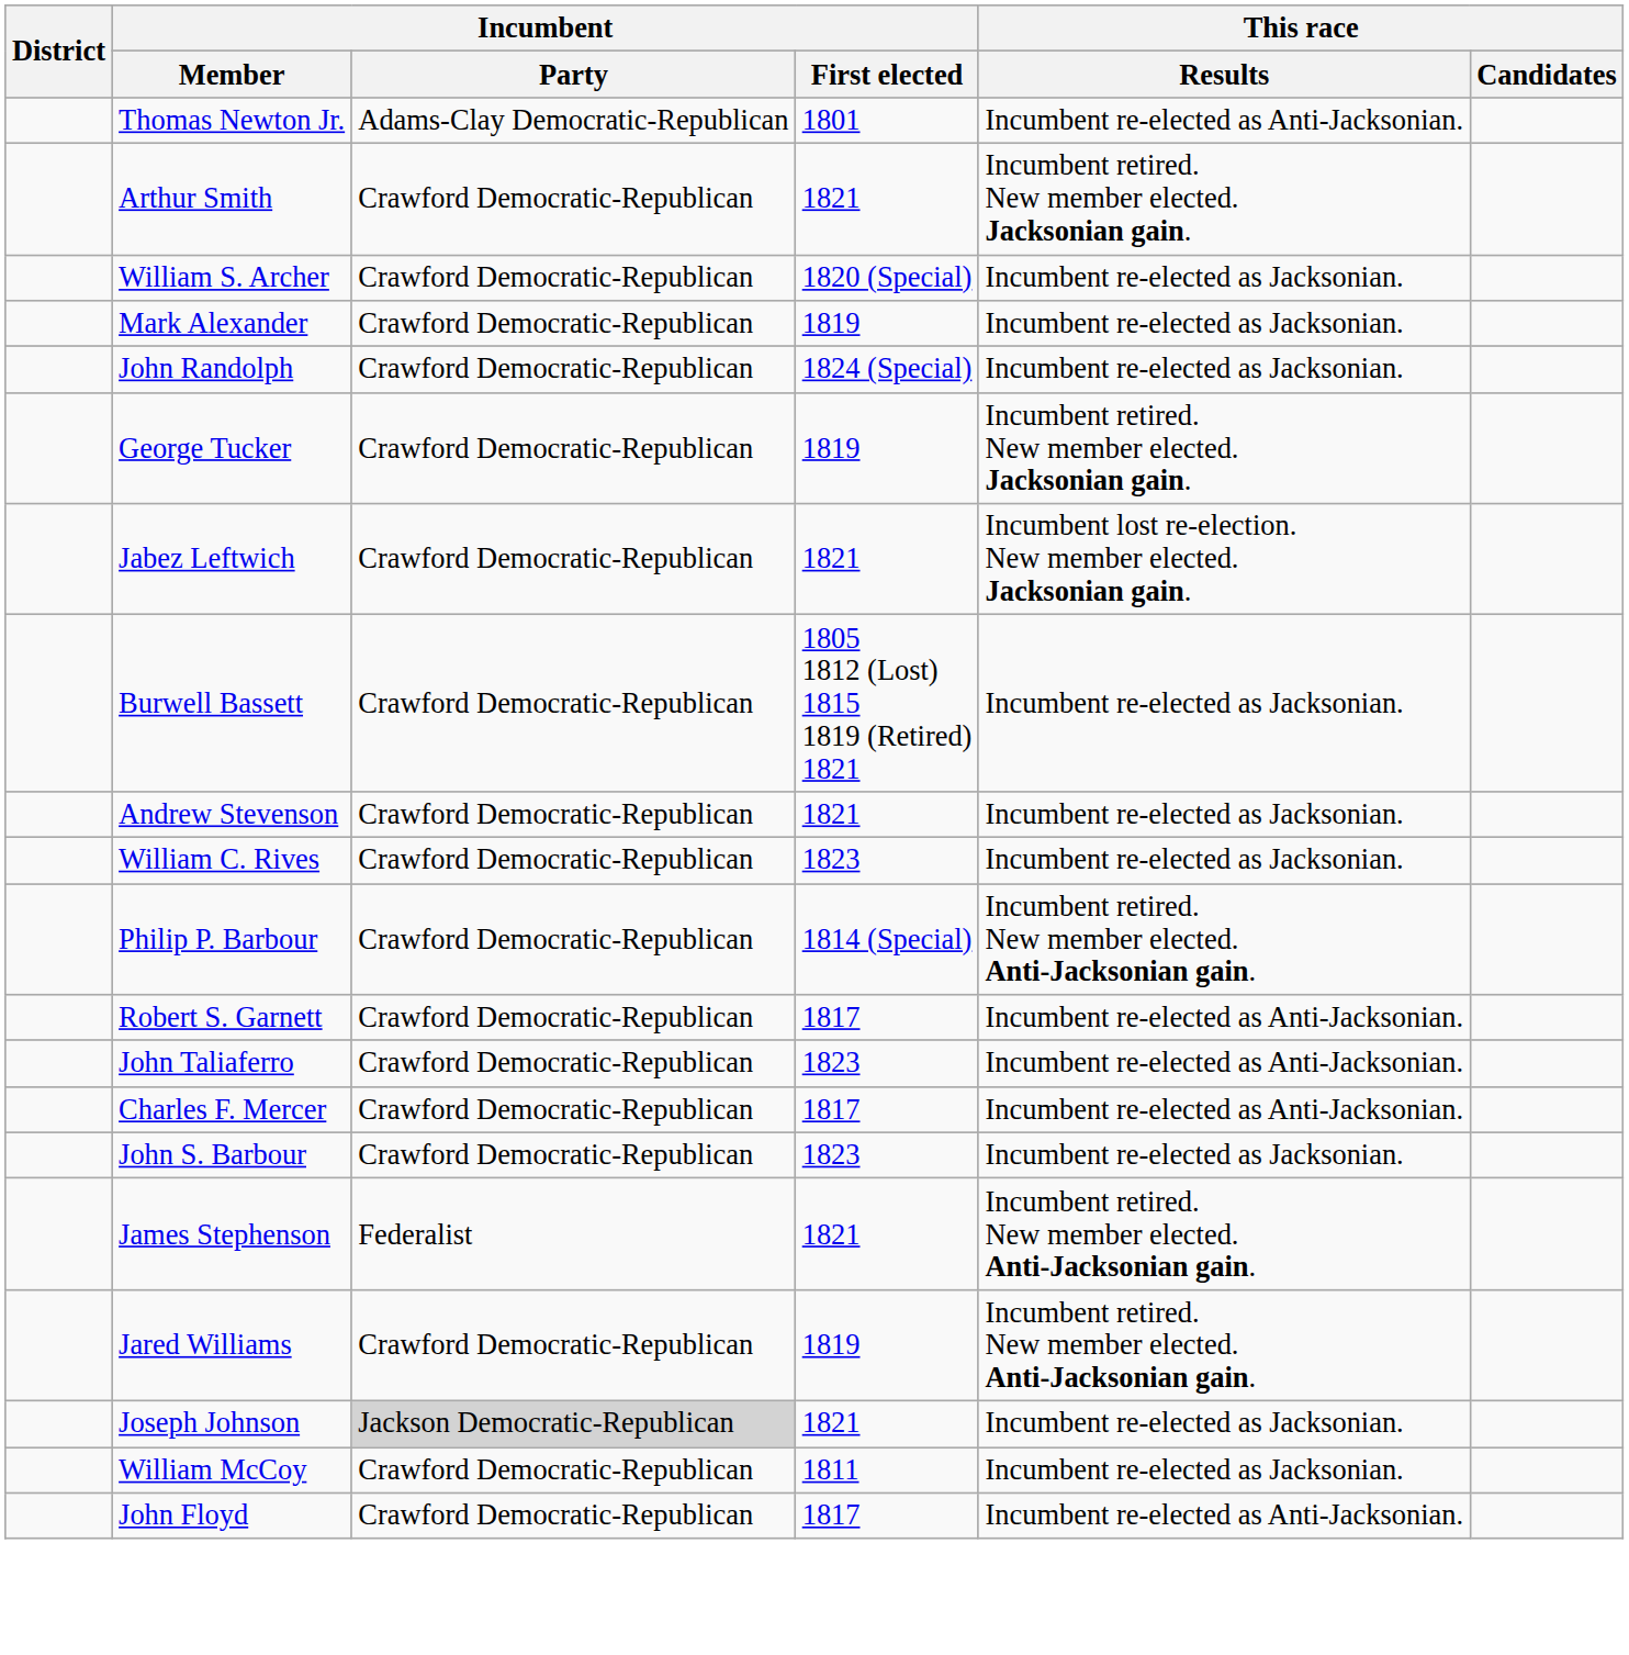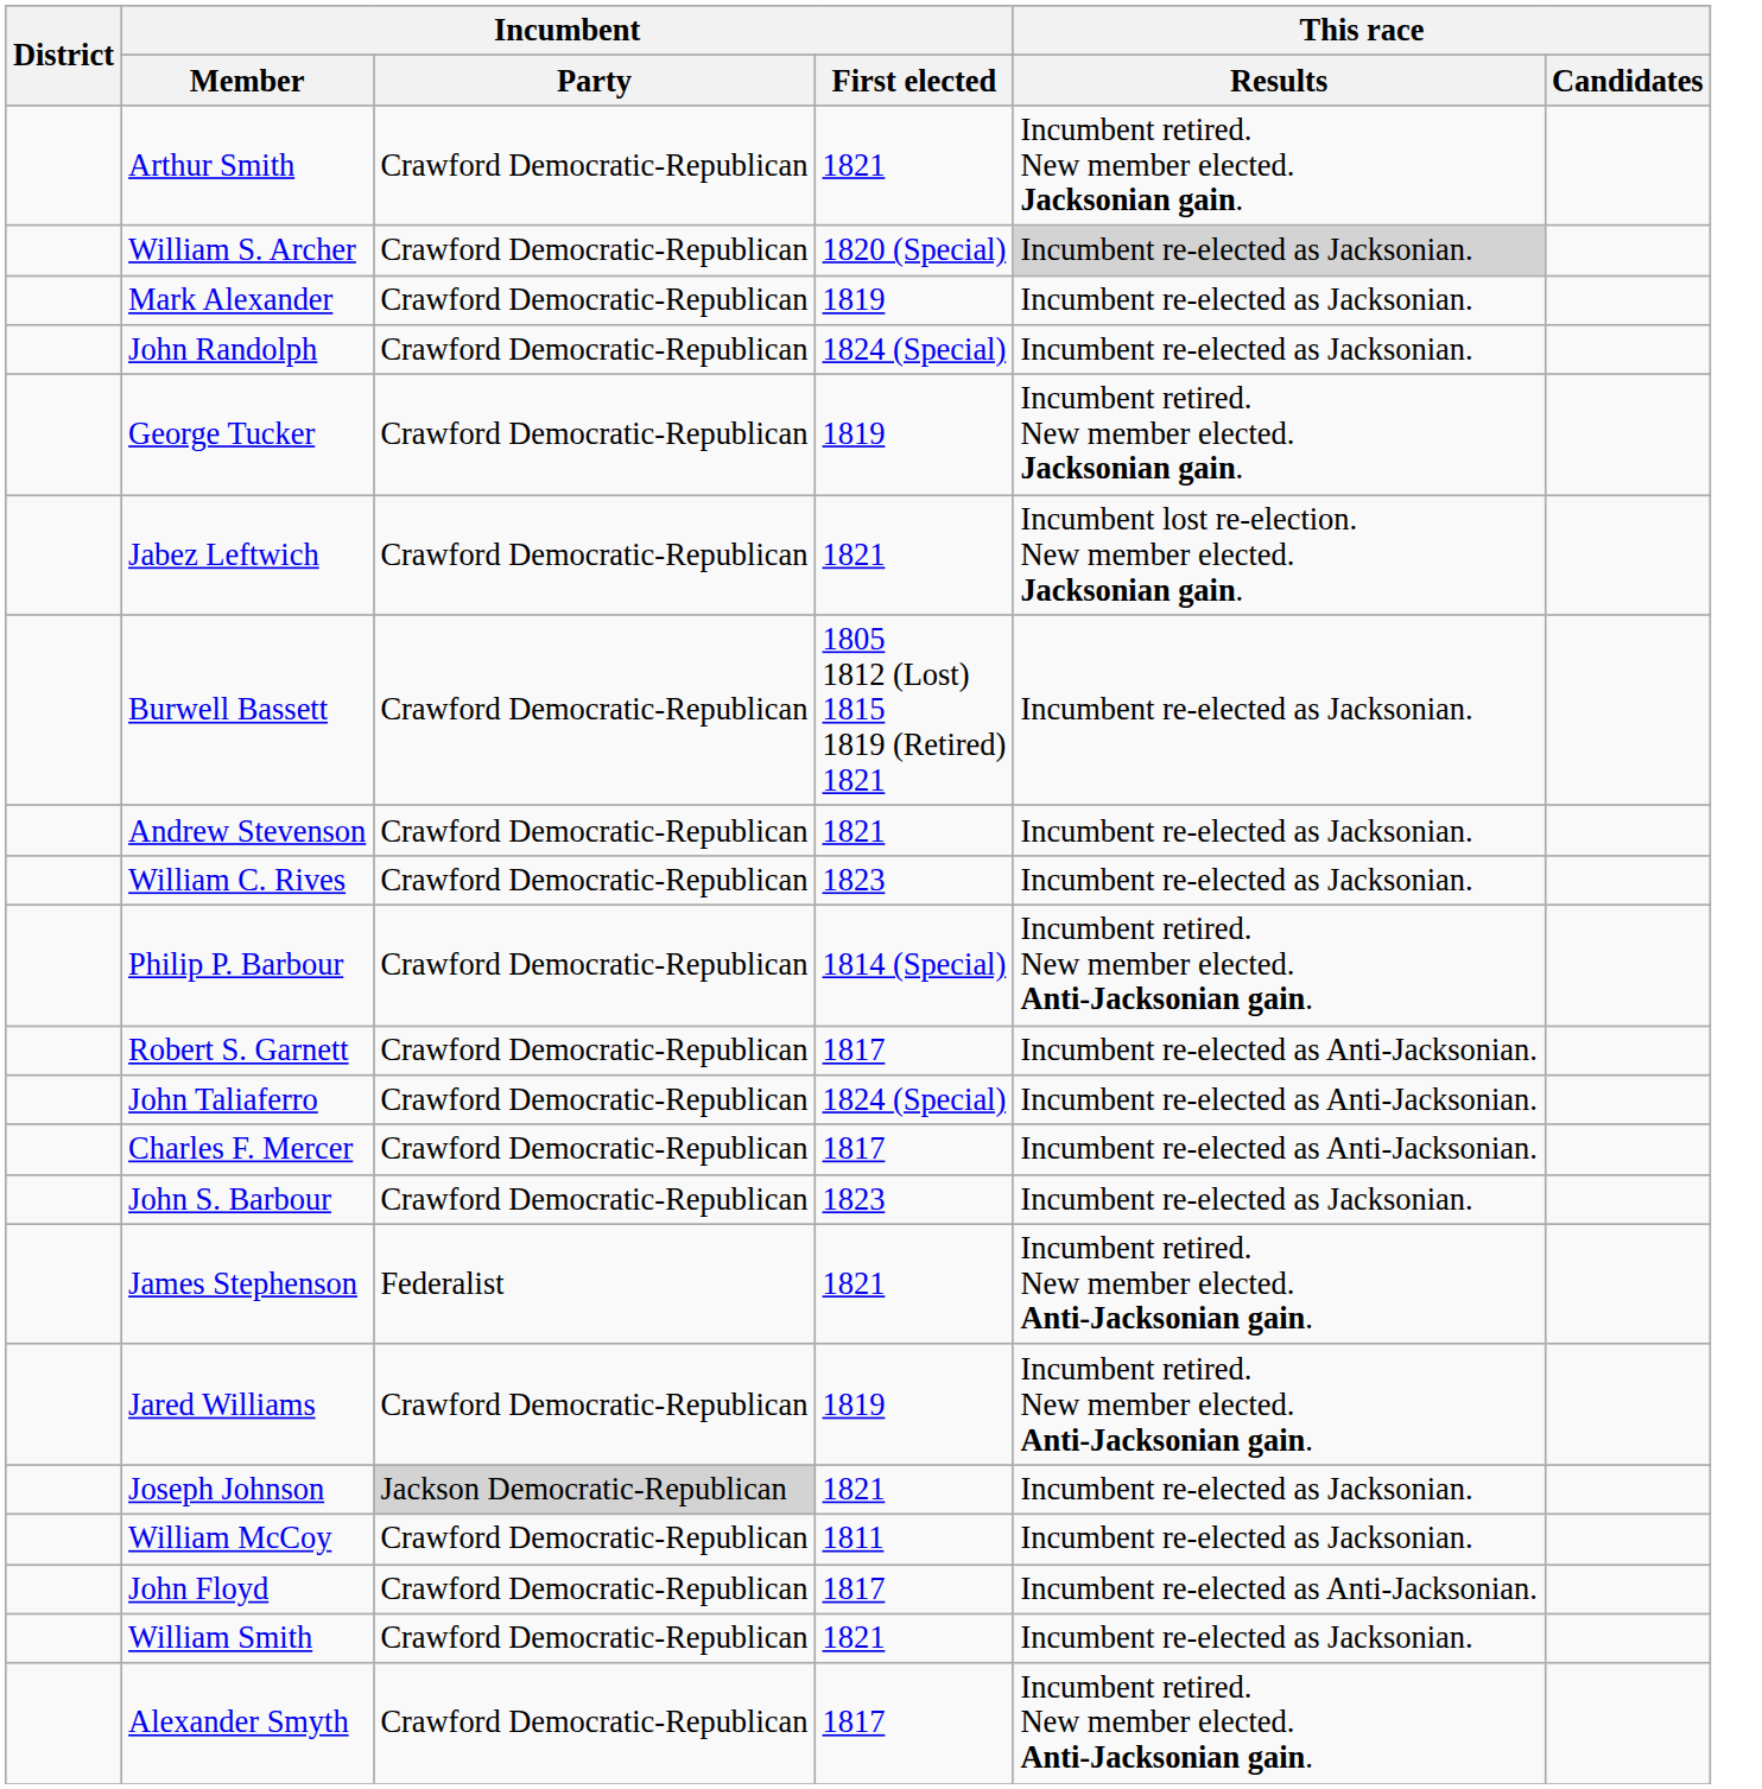- row: Thomas Newton Jr. | Adams-Clay Democratic-Republican | 1801 | Incumbent re-elected as Anti-Jacksonian.
William S. Archer | This race / Results: no background -> lightgrey background
John Taliaferro | Incumbent / First elected: 1823 -> 1824 (Special)
+ row: William Smith | Crawford Democratic-Republican | 1821 | Incumbent re-elected as Jacksonian.
+ row: Alexander Smyth | Crawford Democratic-Republican | 1817 | Incumbent retired. New member elected. Anti-Jacksonian gain.
